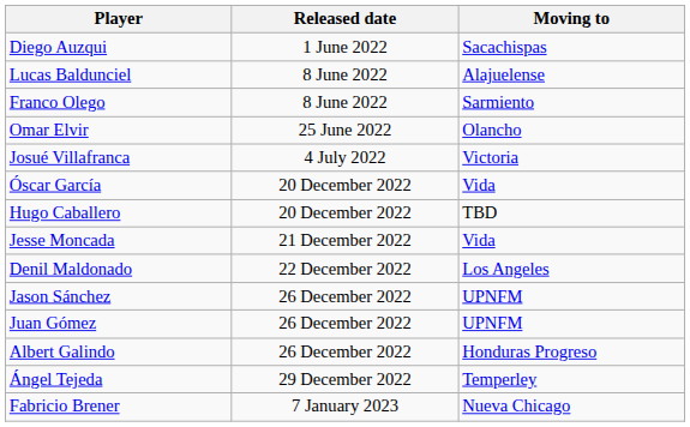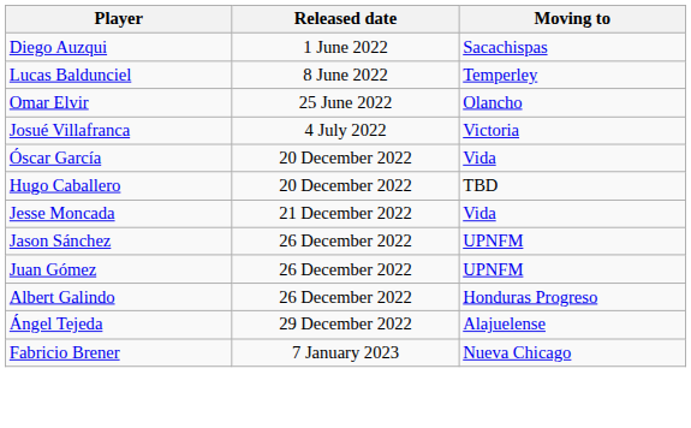Lucas Baldunciel | Moving to: Alajuelense -> Temperley
- row: Franco Olego | 8 June 2022 | Sarmiento
- row: Denil Maldonado | 22 December 2022 | Los Angeles
Ángel Tejeda | Moving to: Temperley -> Alajuelense
